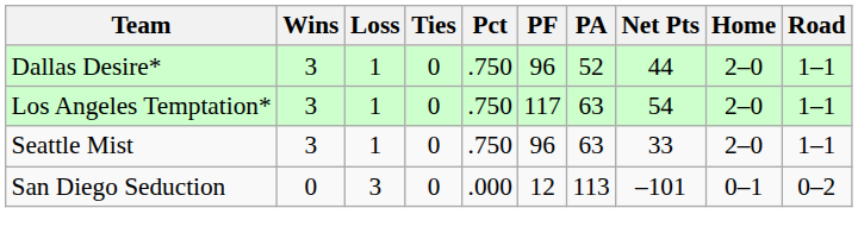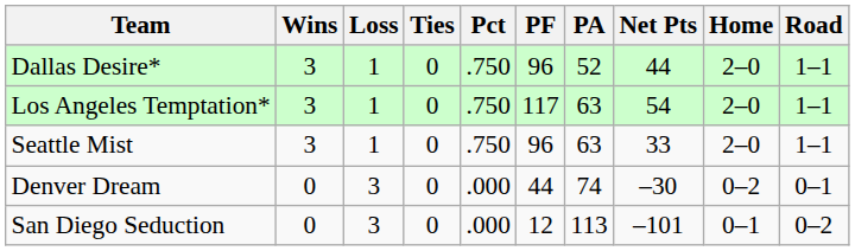+ row: Denver Dream | 0 | 3 | 0 | .000 | 44 | 74 | –30 | 0–2 | 0–1
